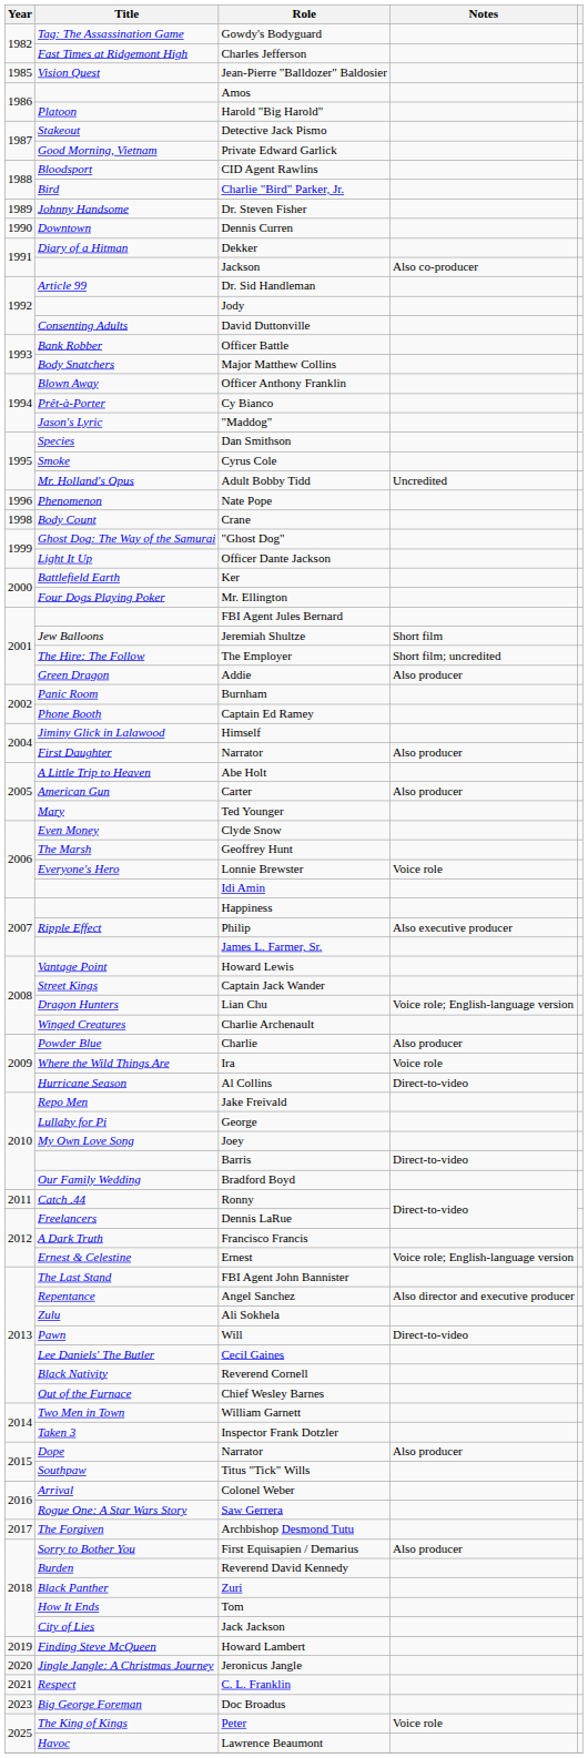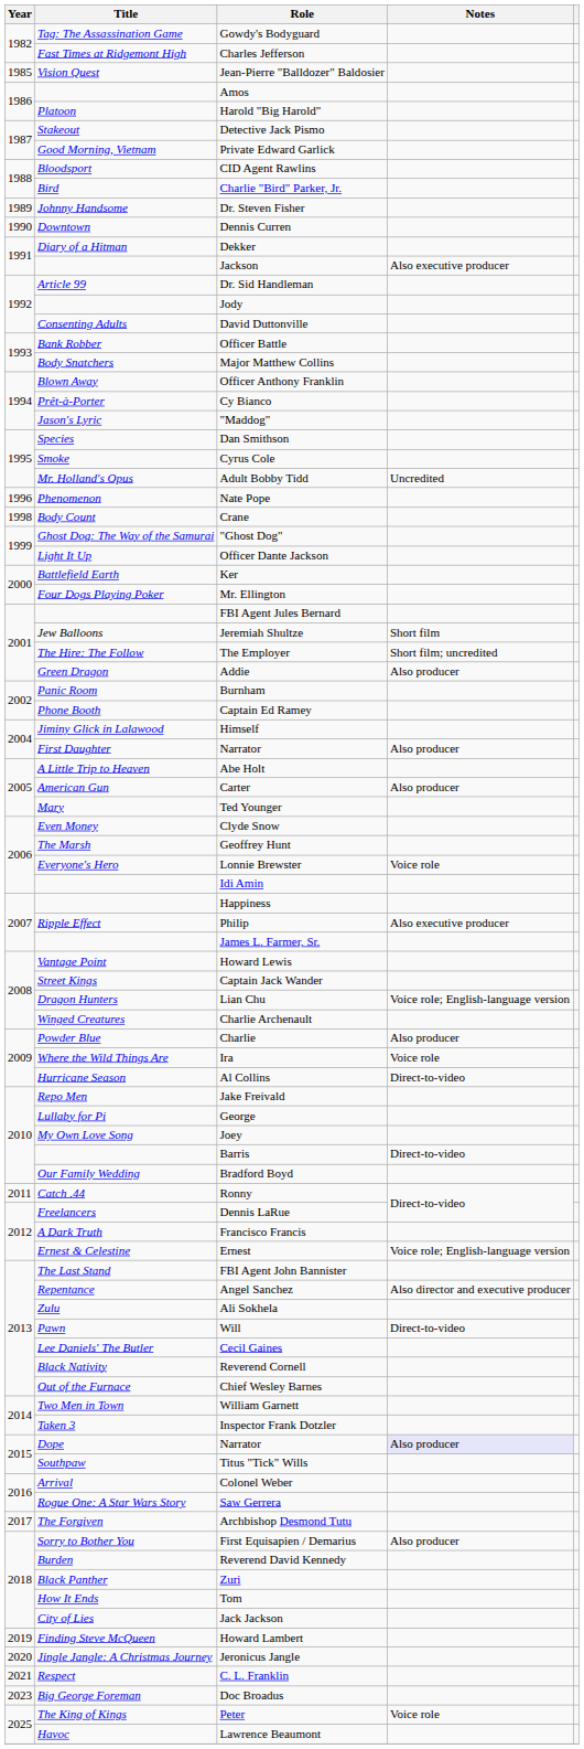Jackson | Notes: Also co-producer -> Also executive producer
Dope / Narrator | Notes: no background -> lavender background
